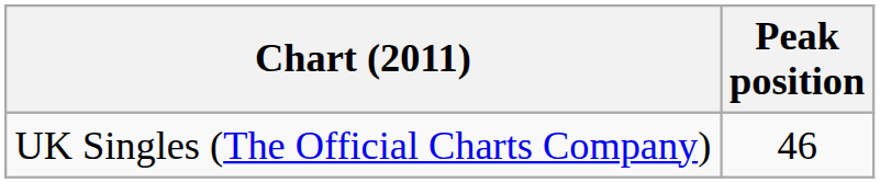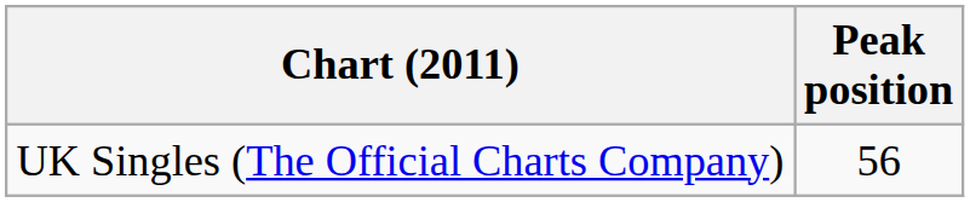UK Singles (The Official Charts Company) | Peak position: 46 -> 56
